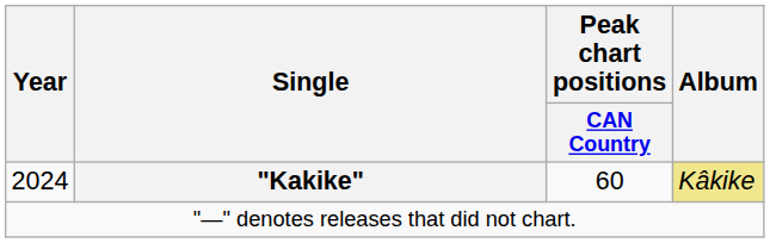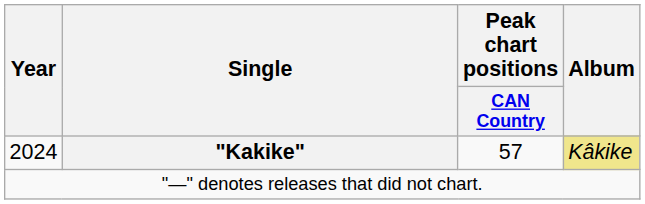2024 | Peak chart positions / CAN Country: 60 -> 57
